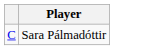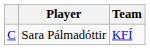+ column: Team | KFÍ
